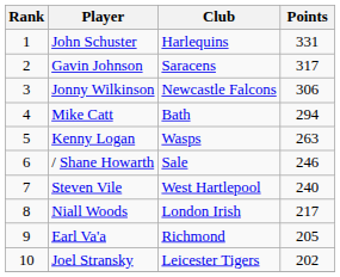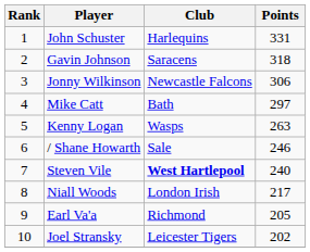Gavin Johnson | Points: 317 -> 318
Mike Catt | Points: 294 -> 297
Steven Vile | Club: normal -> bold
